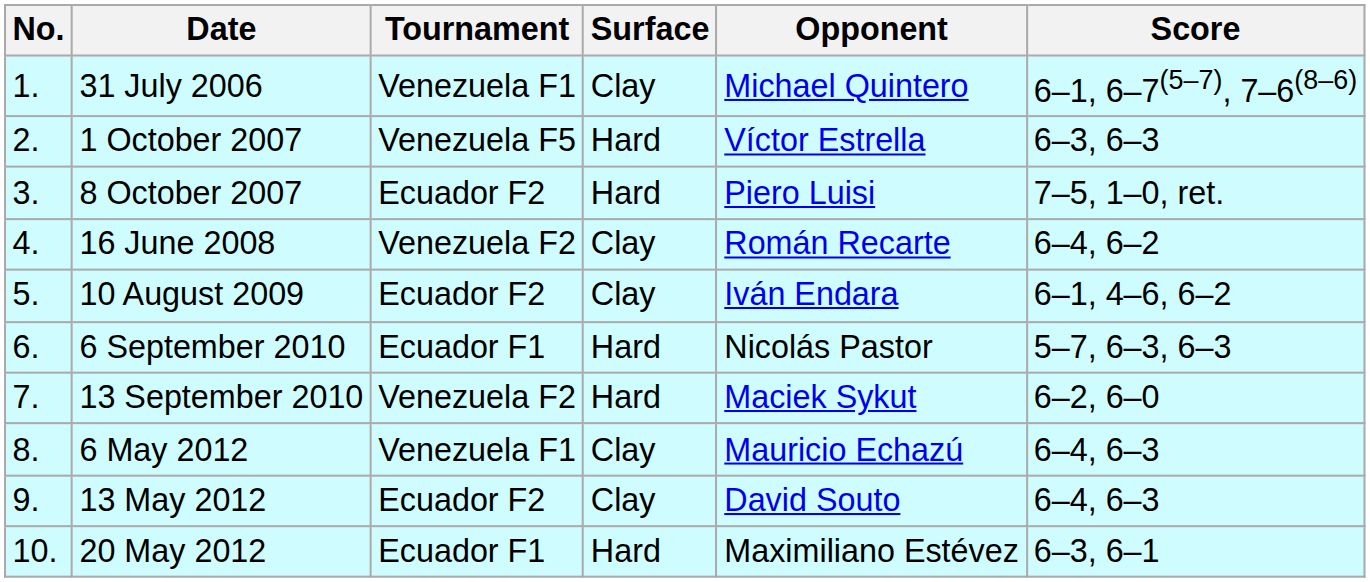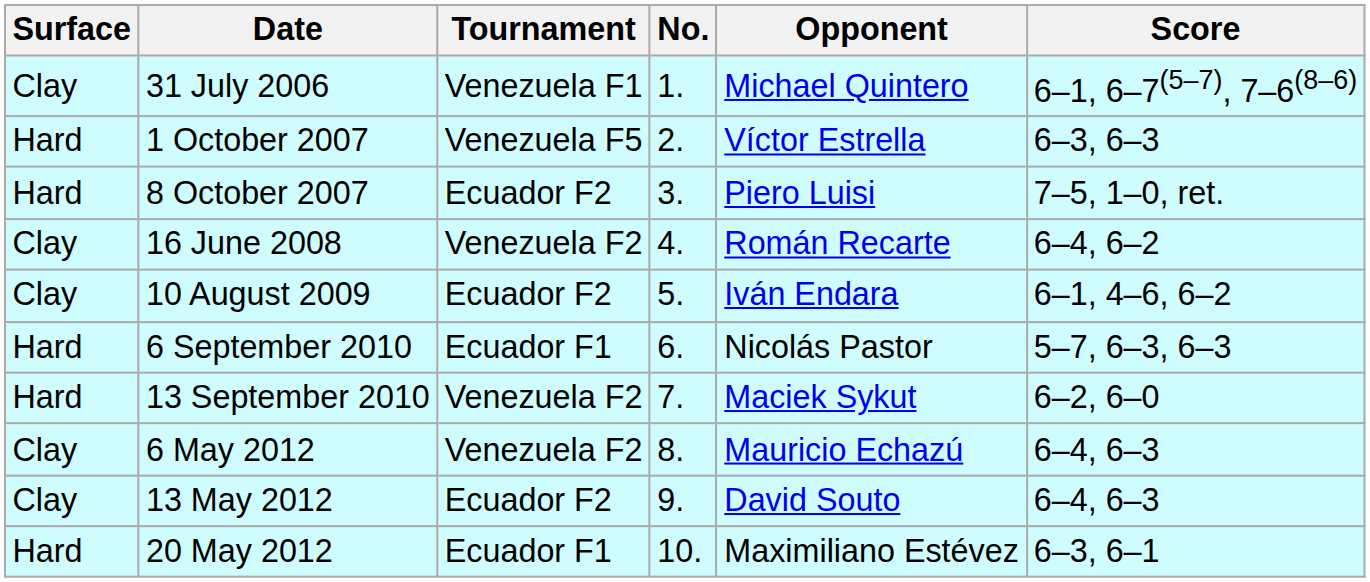columns swapped: No. <-> Surface
6 May 2012 | Tournament: Venezuela F1 -> Venezuela F2
